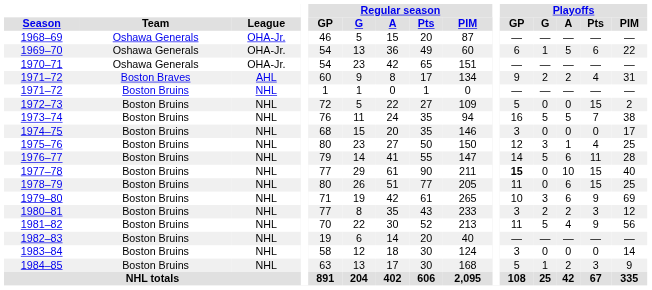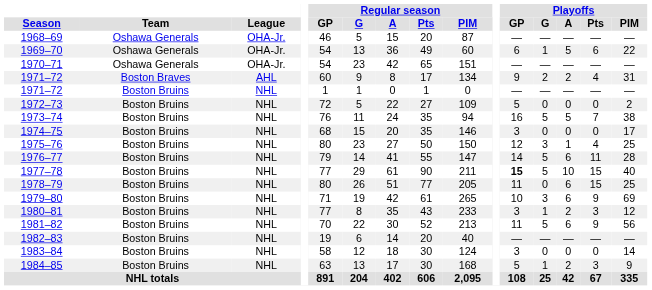1972–73 | Playoffs / Pts: 15 -> 0
1977–78 | Playoffs / G: 0 -> 5
1980–81 | Playoffs / G: 2 -> 1
1981–82 | Playoffs / A: 4 -> 6
